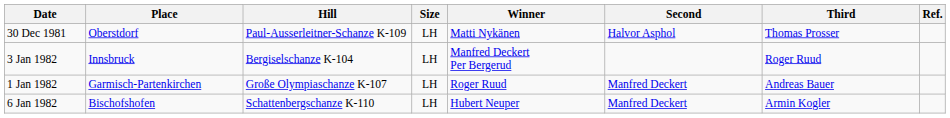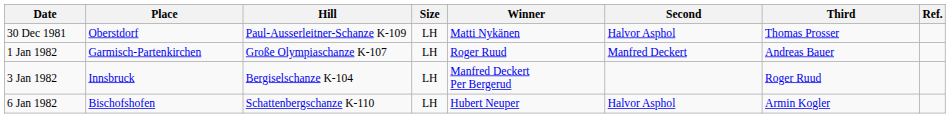rows swapped: 1 Jan 1982 <-> 3 Jan 1982
6 Jan 1982 | Second: Manfred Deckert -> Halvor Asphol
